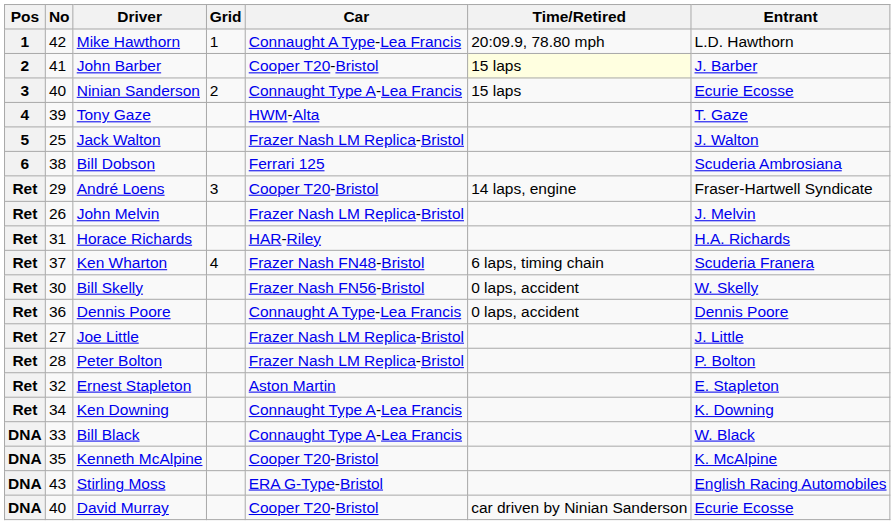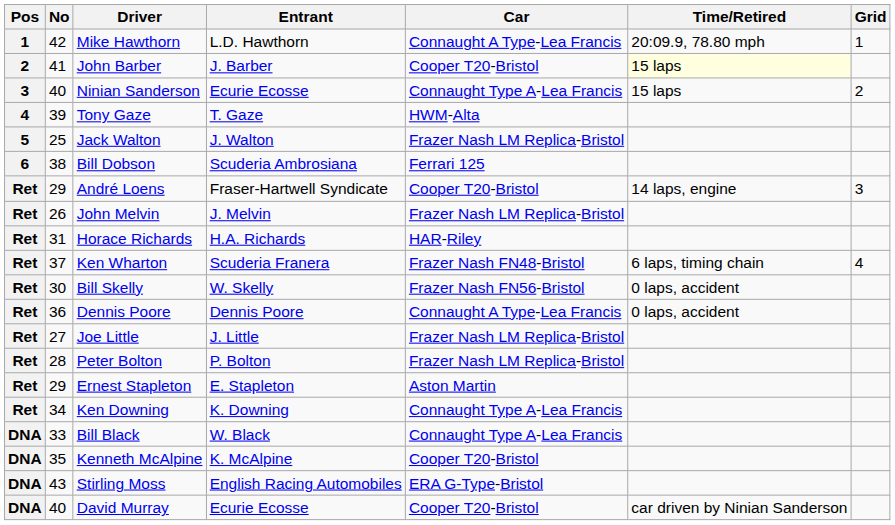columns swapped: Entrant <-> Grid
Ernest Stapleton | No: 32 -> 29
